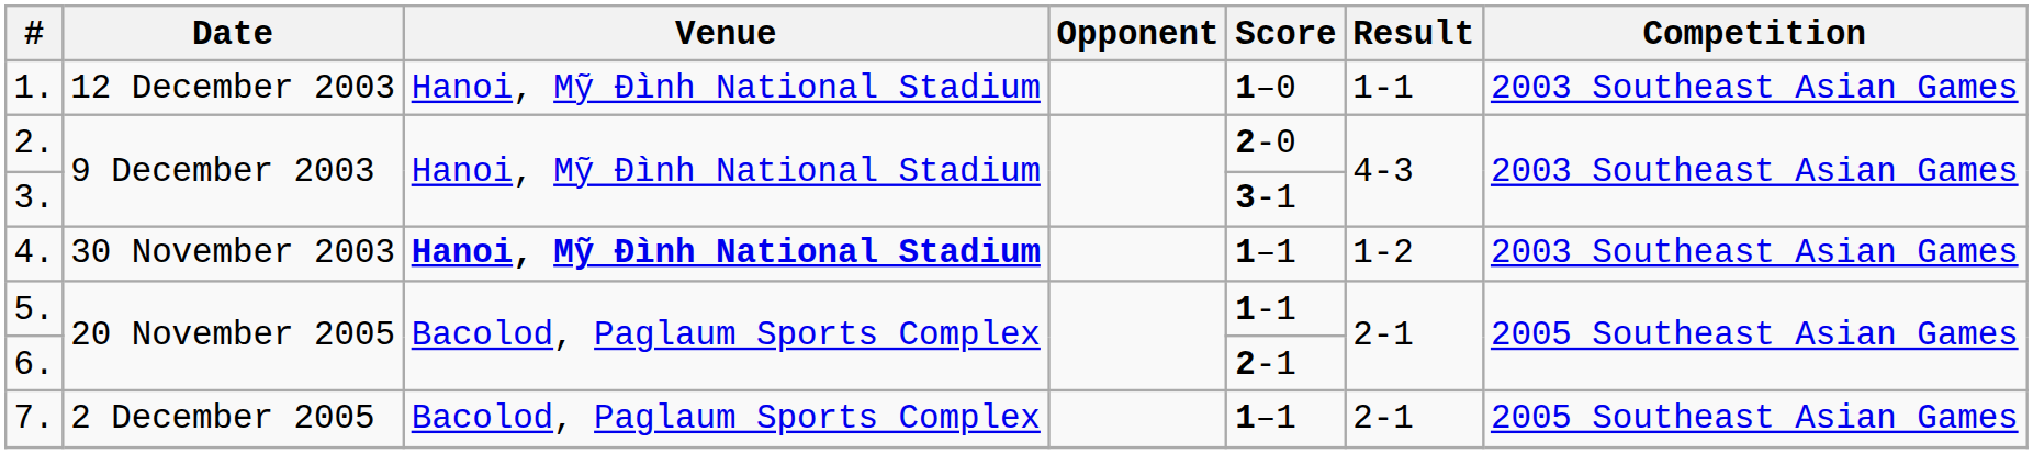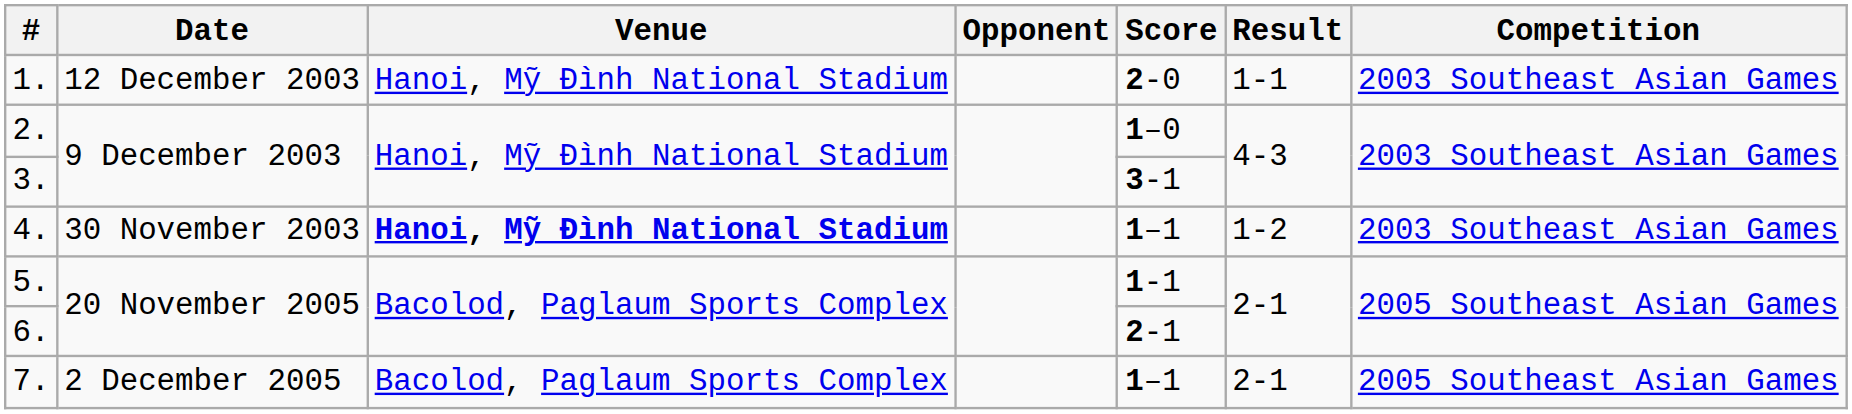1. | Score: 1–0 -> 2-0
2. | Score: 2-0 -> 1–0
